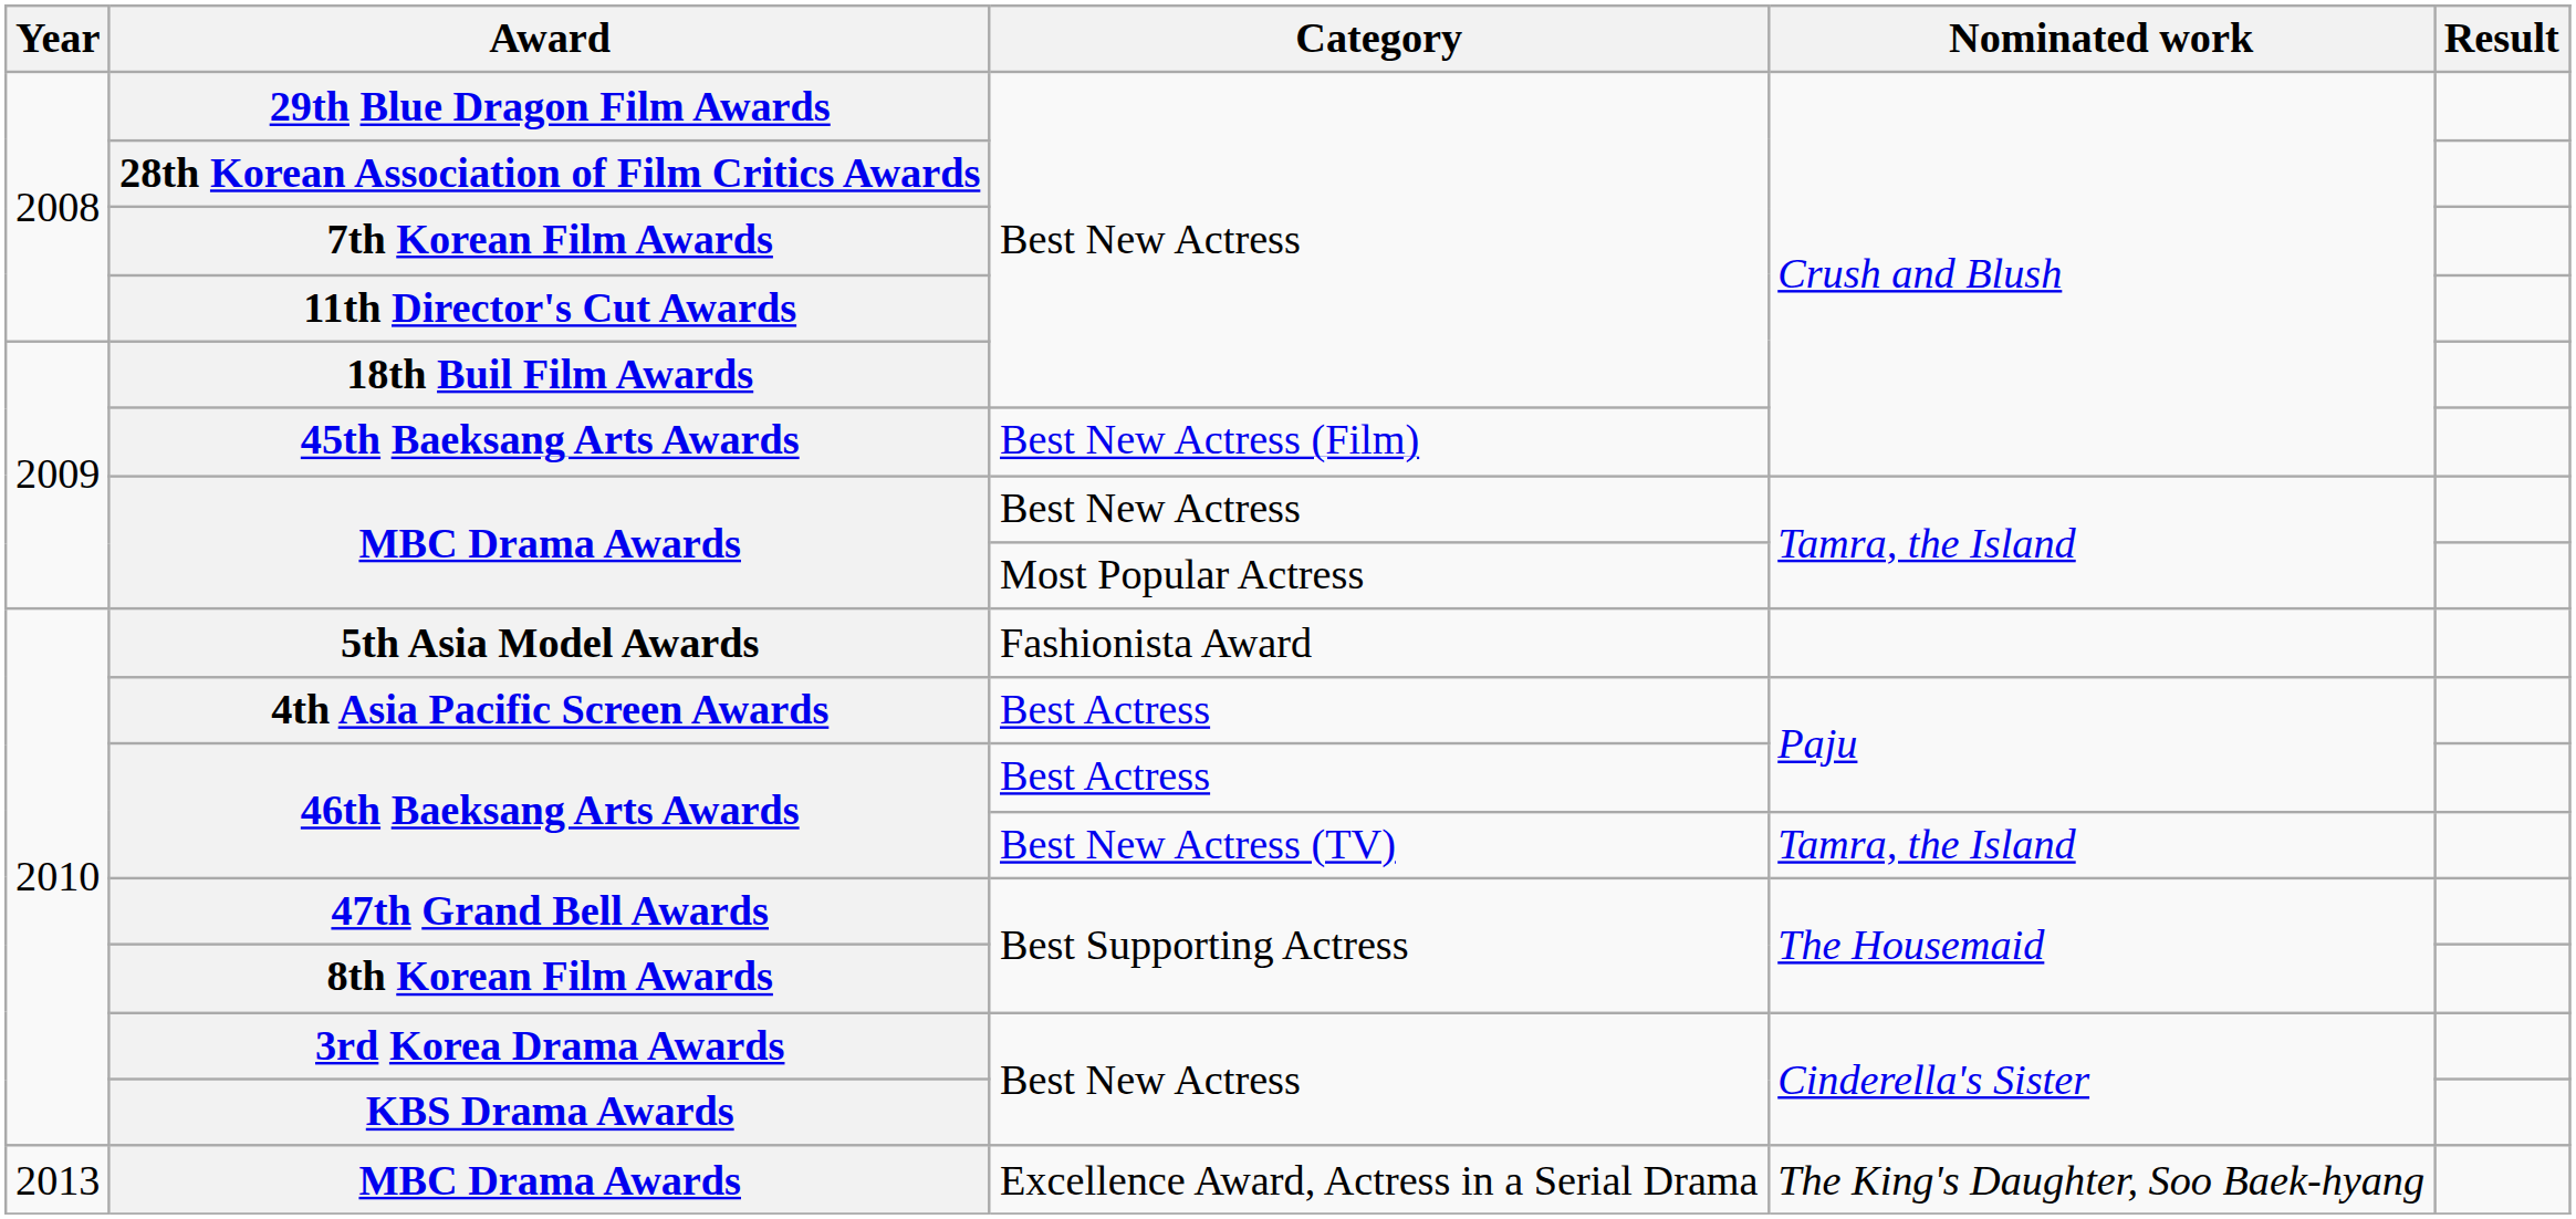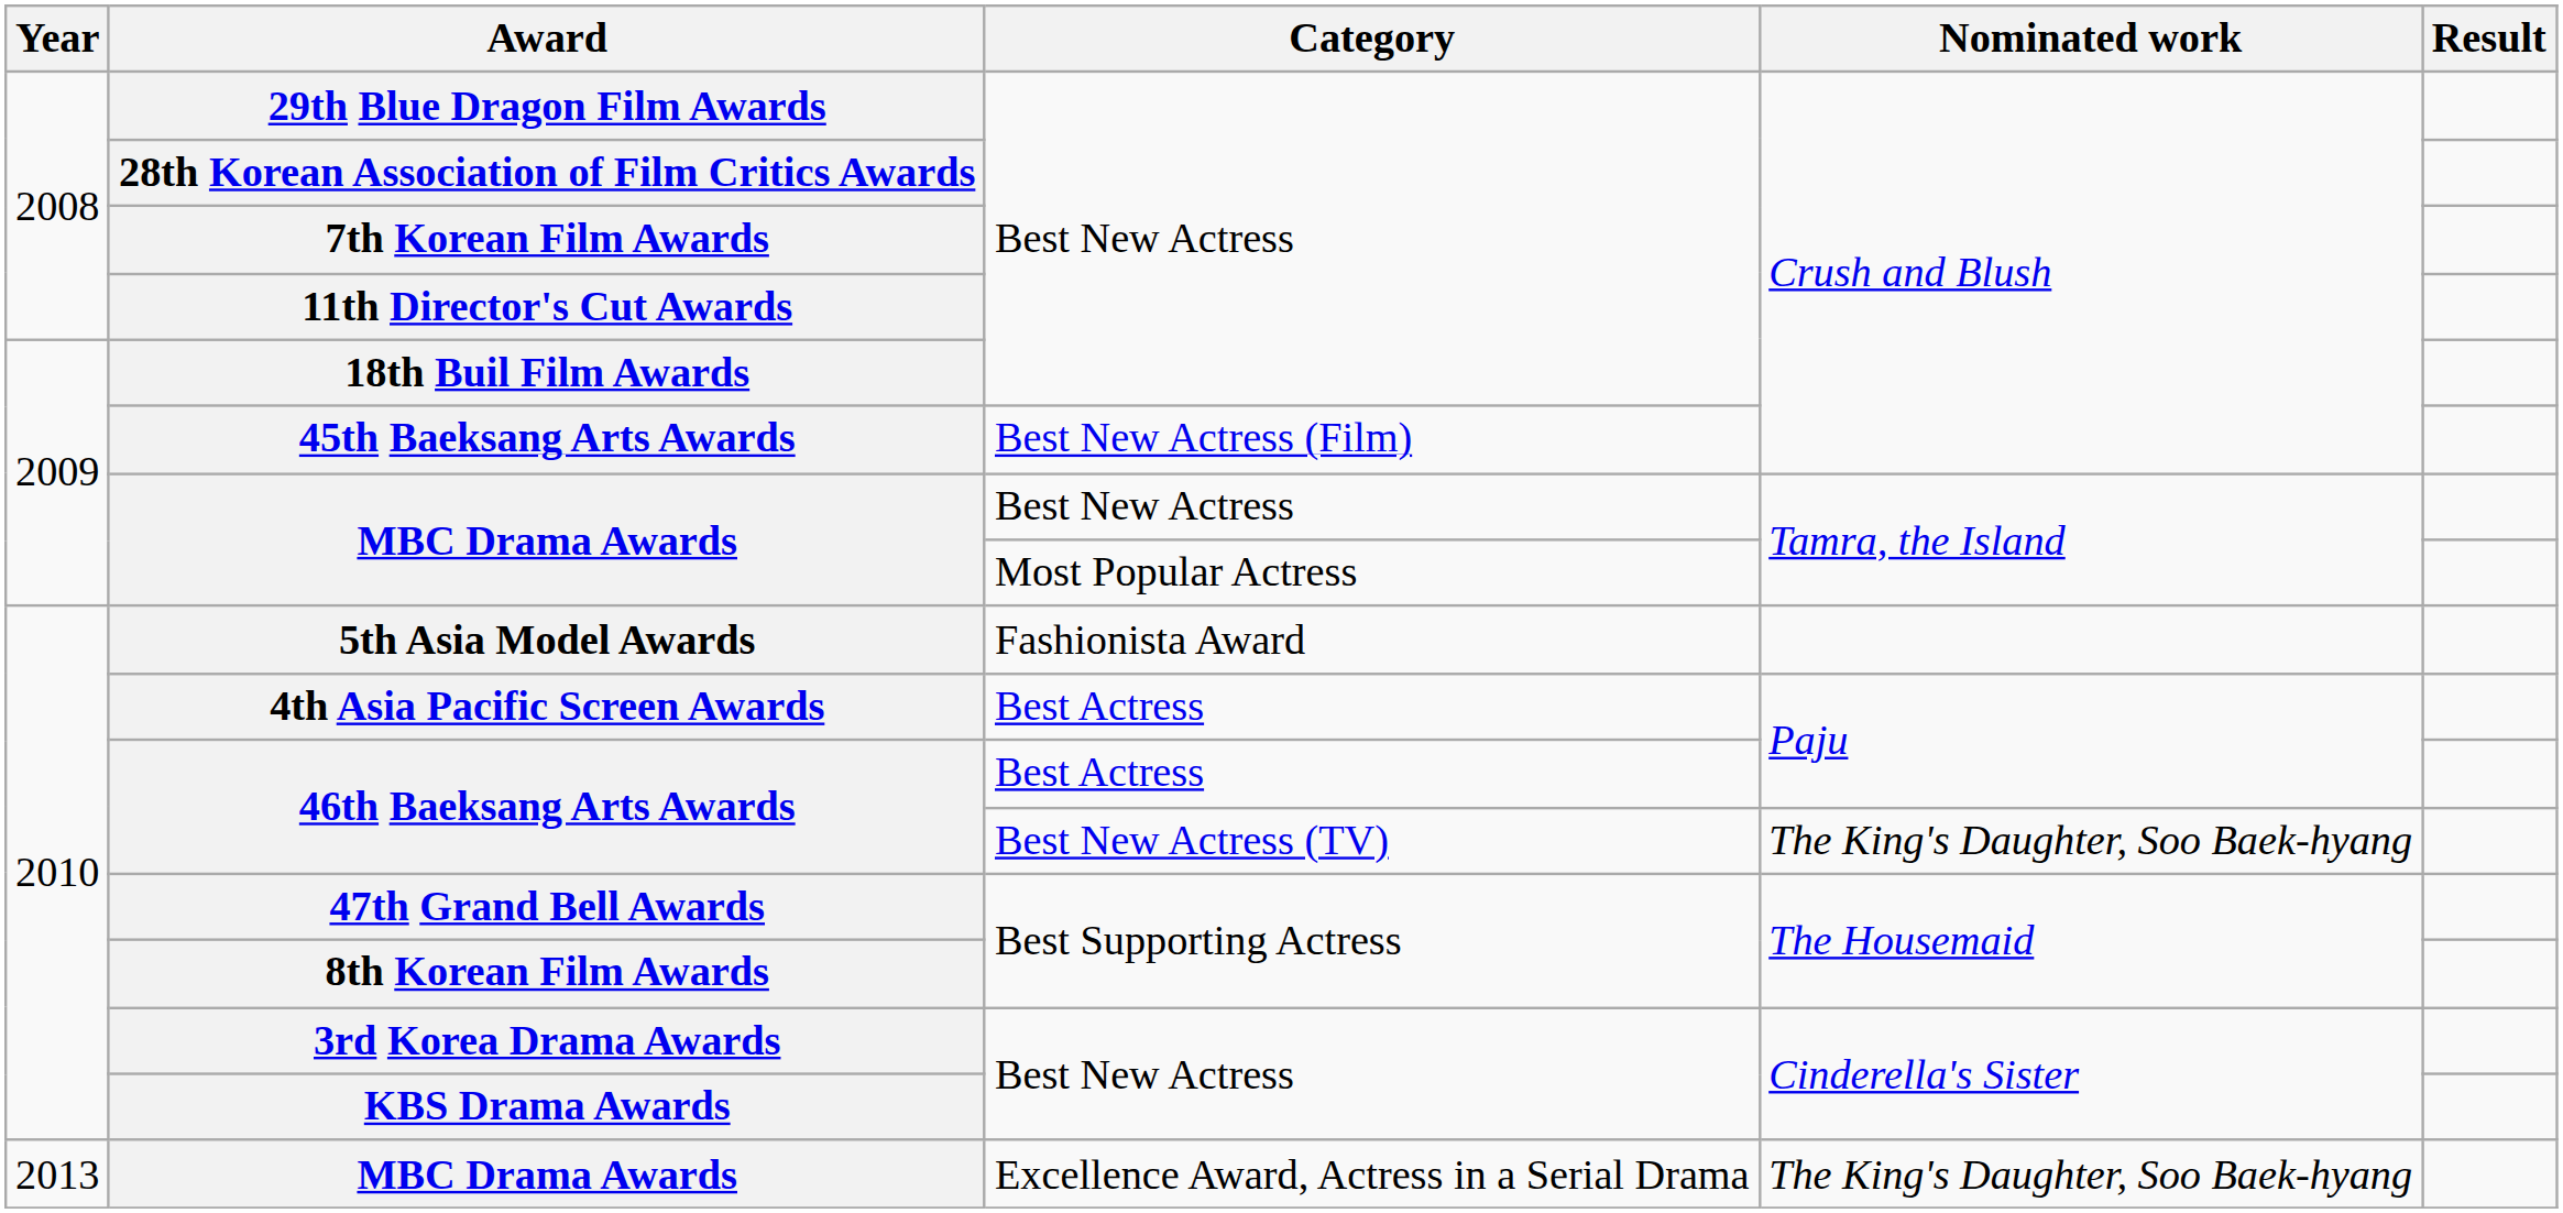46th Baeksang Arts Awards / Best New Actress (TV) | Nominated work: Tamra, the Island -> The King's Daughter, Soo Baek-hyang
